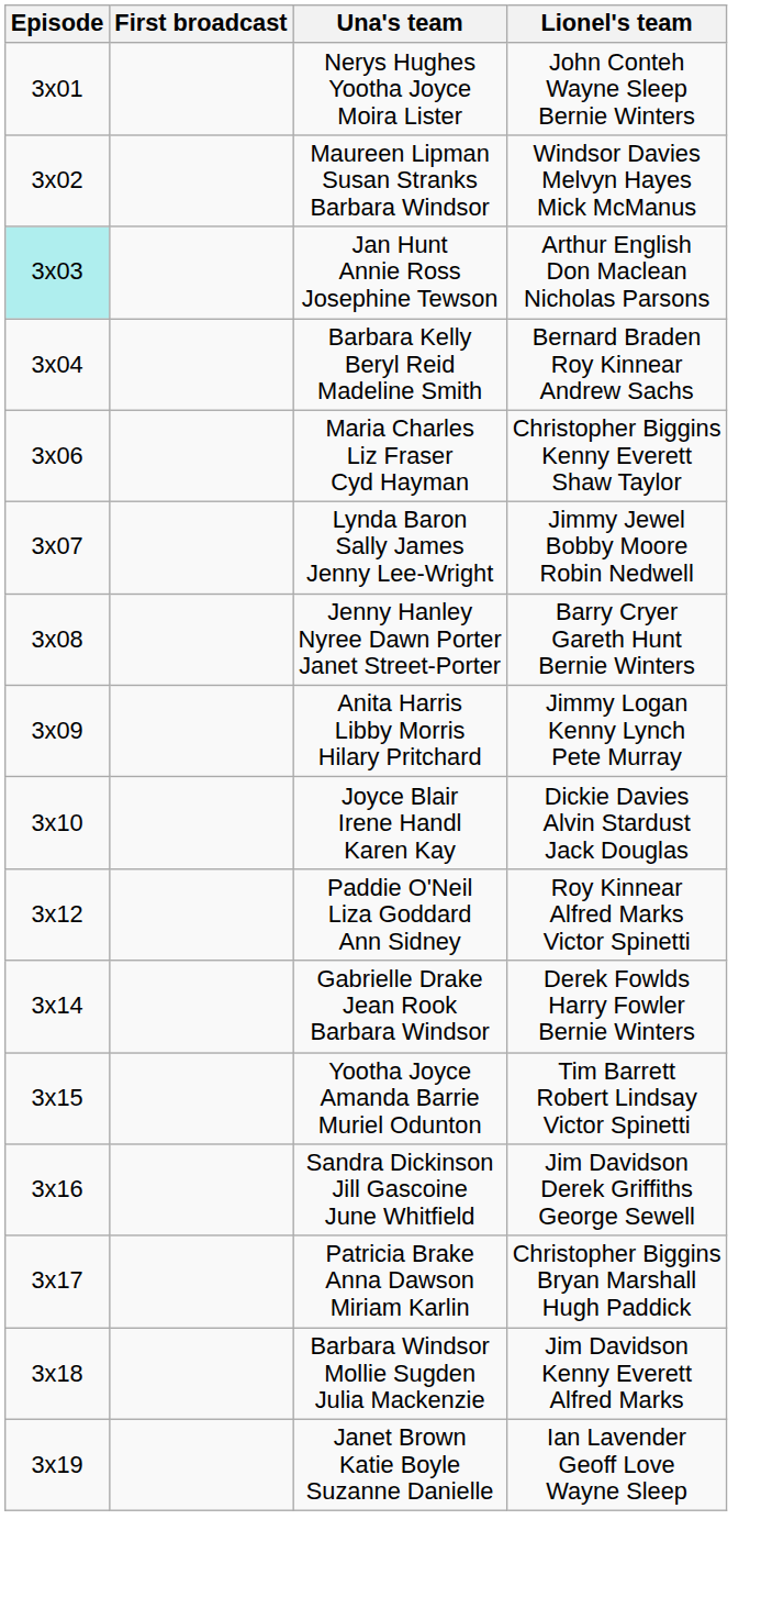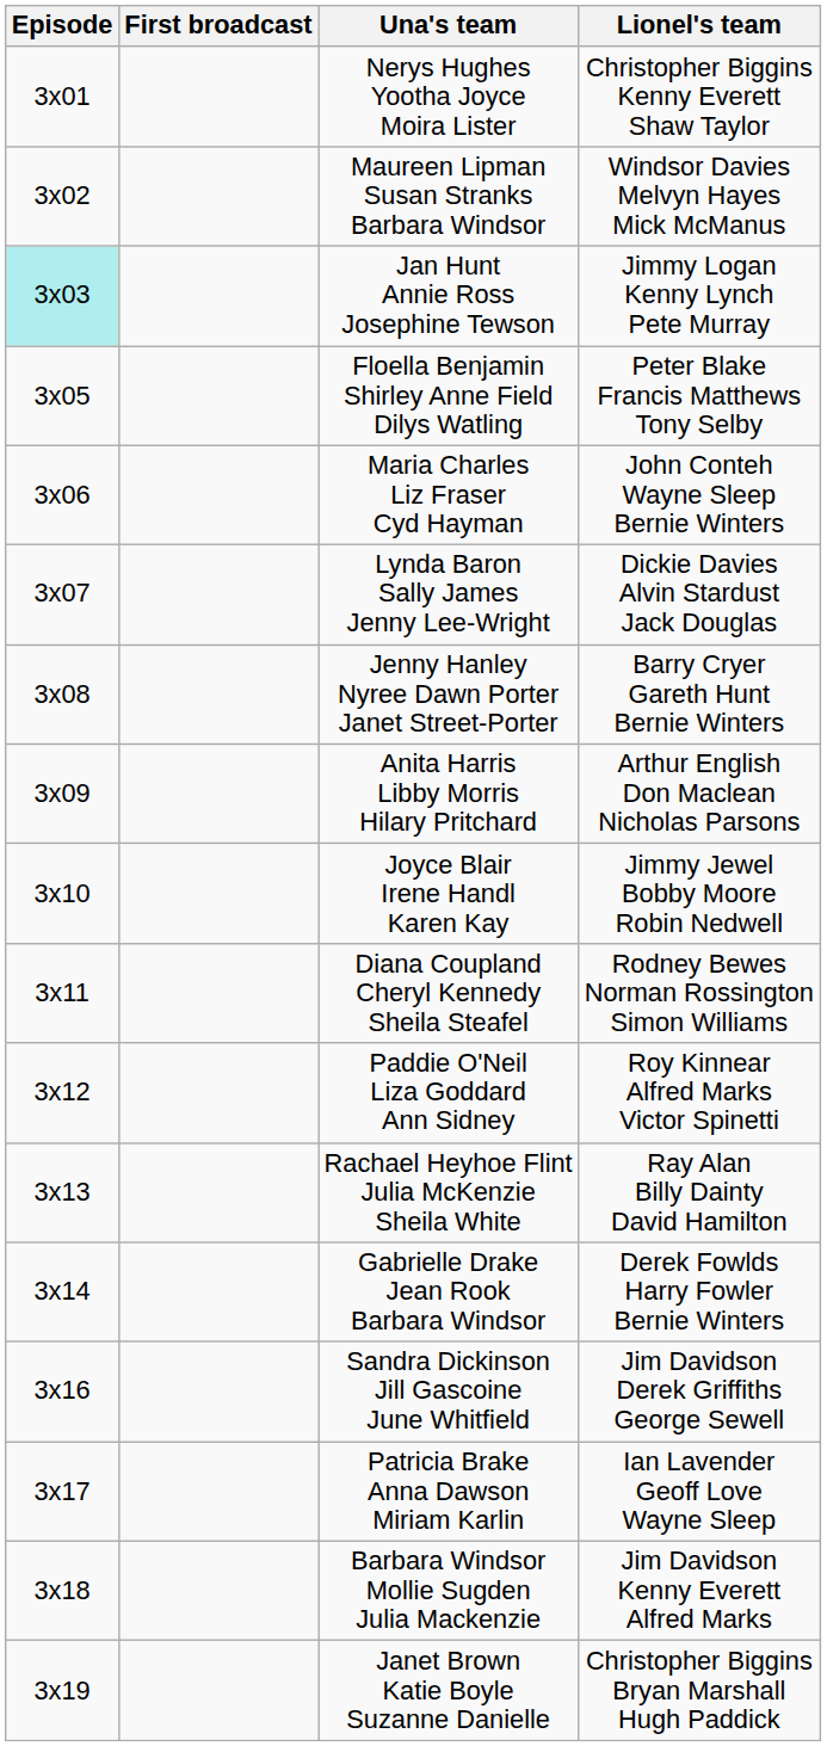Nerys Hughes Yootha Joyce Moira Lister | Lionel's team: John Conteh Wayne Sleep Bernie Winters -> Christopher Biggins Kenny Everett Shaw Taylor
Jan Hunt Annie Ross Josephine Tewson | Lionel's team: Arthur English Don Maclean Nicholas Parsons -> Jimmy Logan Kenny Lynch Pete Murray
- row: 3x04 | Barbara Kelly Beryl Reid Madeline Smith | Bernard Braden Roy Kinnear Andrew Sachs
+ row: 3x05 | Floella Benjamin Shirley Anne Field Dilys Watling | Peter Blake Francis Matthews Tony Selby
Maria Charles Liz Fraser Cyd Hayman | Lionel's team: Christopher Biggins Kenny Everett Shaw Taylor -> John Conteh Wayne Sleep Bernie Winters
Lynda Baron Sally James Jenny Lee-Wright | Lionel's team: Jimmy Jewel Bobby Moore Robin Nedwell -> Dickie Davies Alvin Stardust Jack Douglas
Anita Harris Libby Morris Hilary Pritchard | Lionel's team: Jimmy Logan Kenny Lynch Pete Murray -> Arthur English Don Maclean Nicholas Parsons
Joyce Blair Irene Handl Karen Kay | Lionel's team: Dickie Davies Alvin Stardust Jack Douglas -> Jimmy Jewel Bobby Moore Robin Nedwell
+ row: 3x11 | Diana Coupland Cheryl Kennedy Sheila Steafel | Rodney Bewes Norman Rossington Simon Williams
+ row: 3x13 | Rachael Heyhoe Flint Julia McKenzie Sheila White | Ray Alan Billy Dainty David Hamilton
- row: 3x15 | Yootha Joyce Amanda Barrie Muriel Odunton | Tim Barrett Robert Lindsay Victor Spinetti
Patricia Brake Anna Dawson Miriam Karlin | Lionel's team: Christopher Biggins Bryan Marshall Hugh Paddick -> Ian Lavender Geoff Love Wayne Sleep
Janet Brown Katie Boyle Suzanne Danielle | Lionel's team: Ian Lavender Geoff Love Wayne Sleep -> Christopher Biggins Bryan Marshall Hugh Paddick
